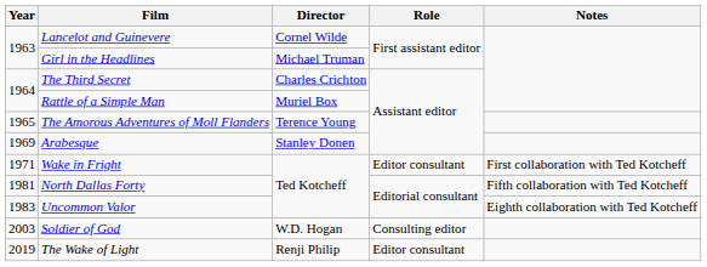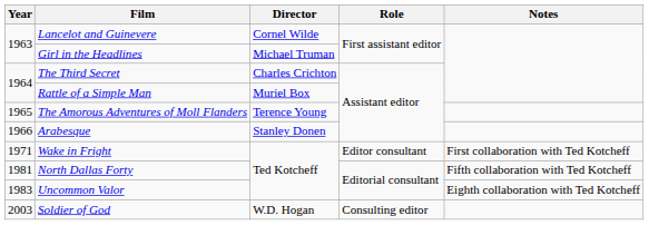Arabesque | Year: 1969 -> 1966
- row: 2019 | The Wake of Light | Renji Philip | Editor consultant
